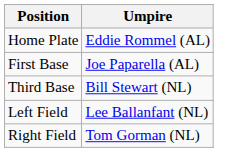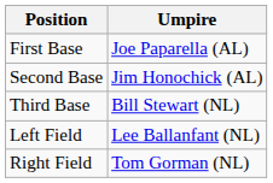- row: Home Plate | Eddie Rommel (AL)
+ row: Second Base | Jim Honochick (AL)
